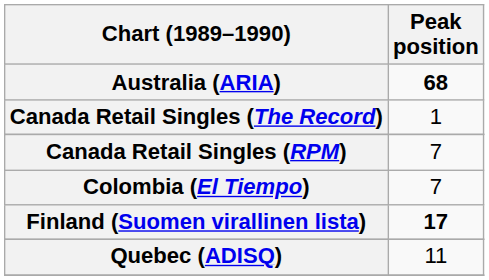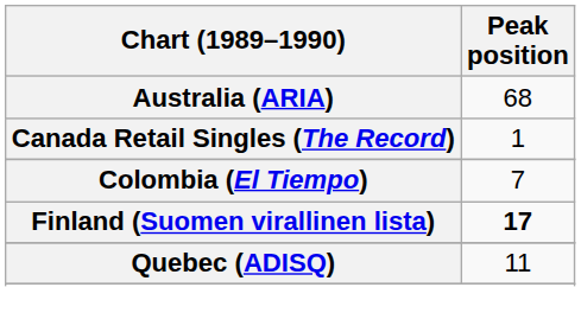Australia (ARIA) | Peak position: bold -> normal
- row: Canada Retail Singles (RPM) | 7
